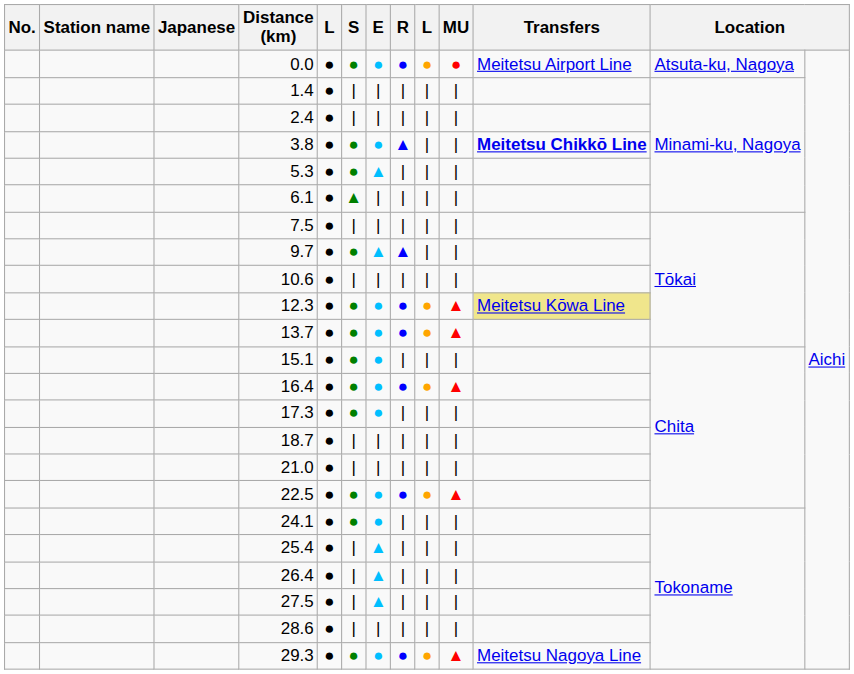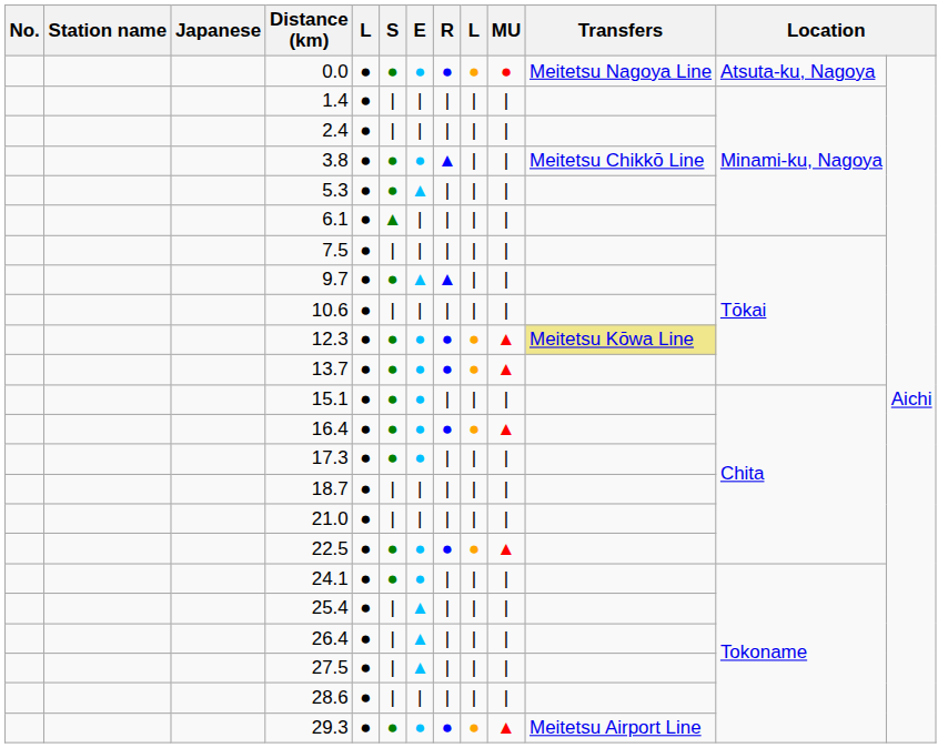0.0 | Transfers: Meitetsu Airport Line -> Meitetsu Nagoya Line
3.8 | Transfers: bold -> normal
29.3 | Transfers: Meitetsu Nagoya Line -> Meitetsu Airport Line
